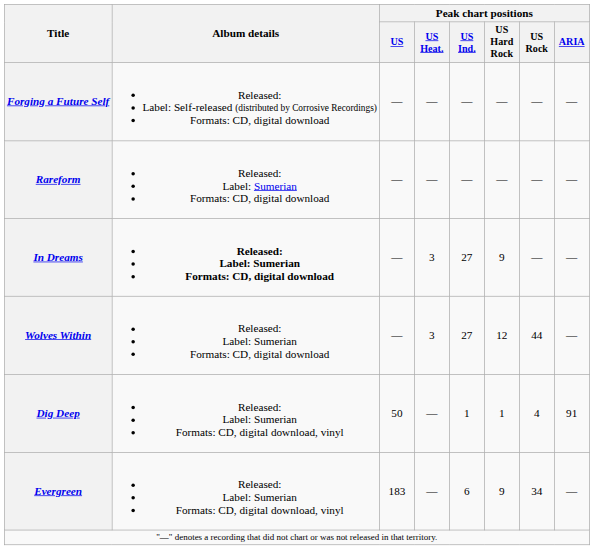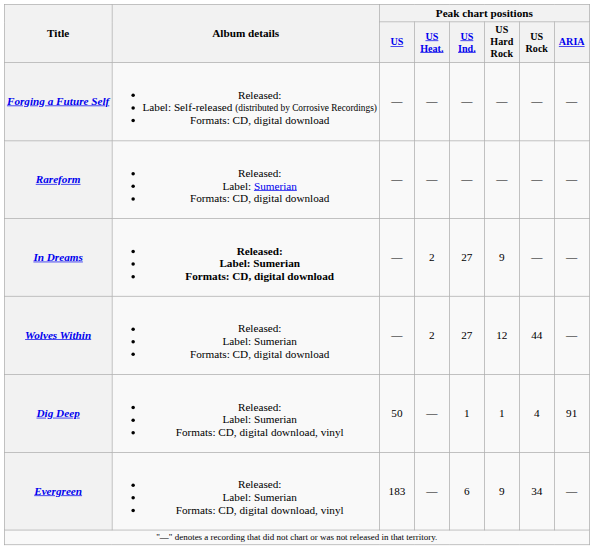In Dreams | Peak chart positions / US Heat.: 3 -> 2
Wolves Within | Peak chart positions / US Heat.: 3 -> 2
